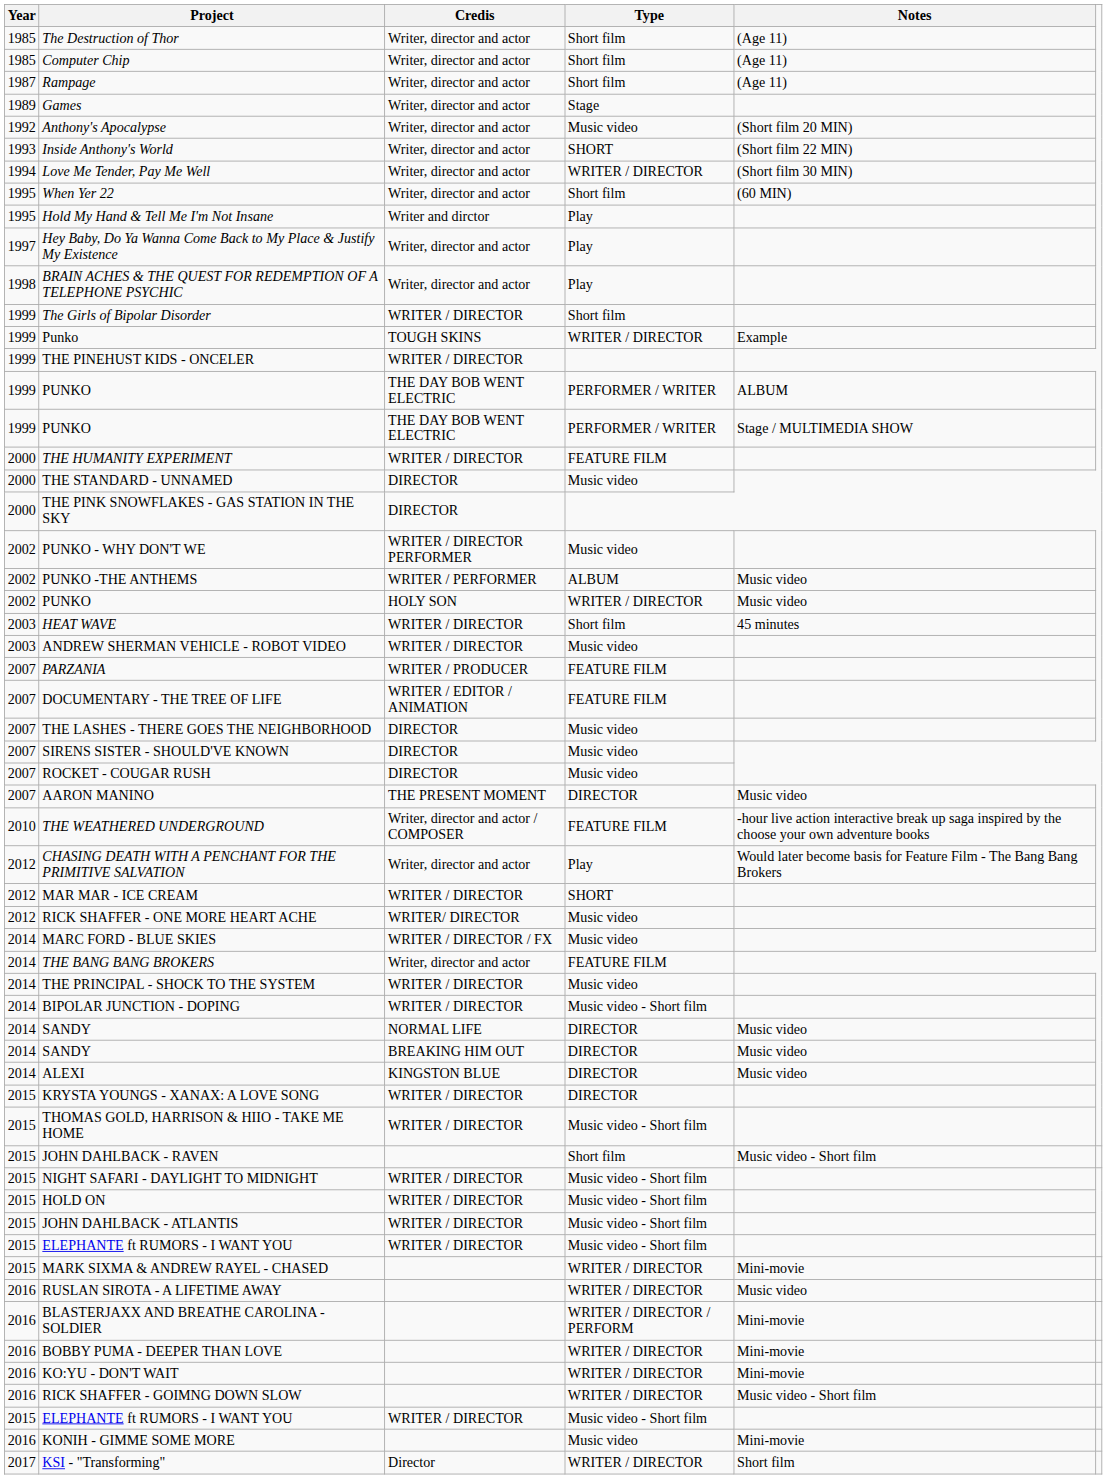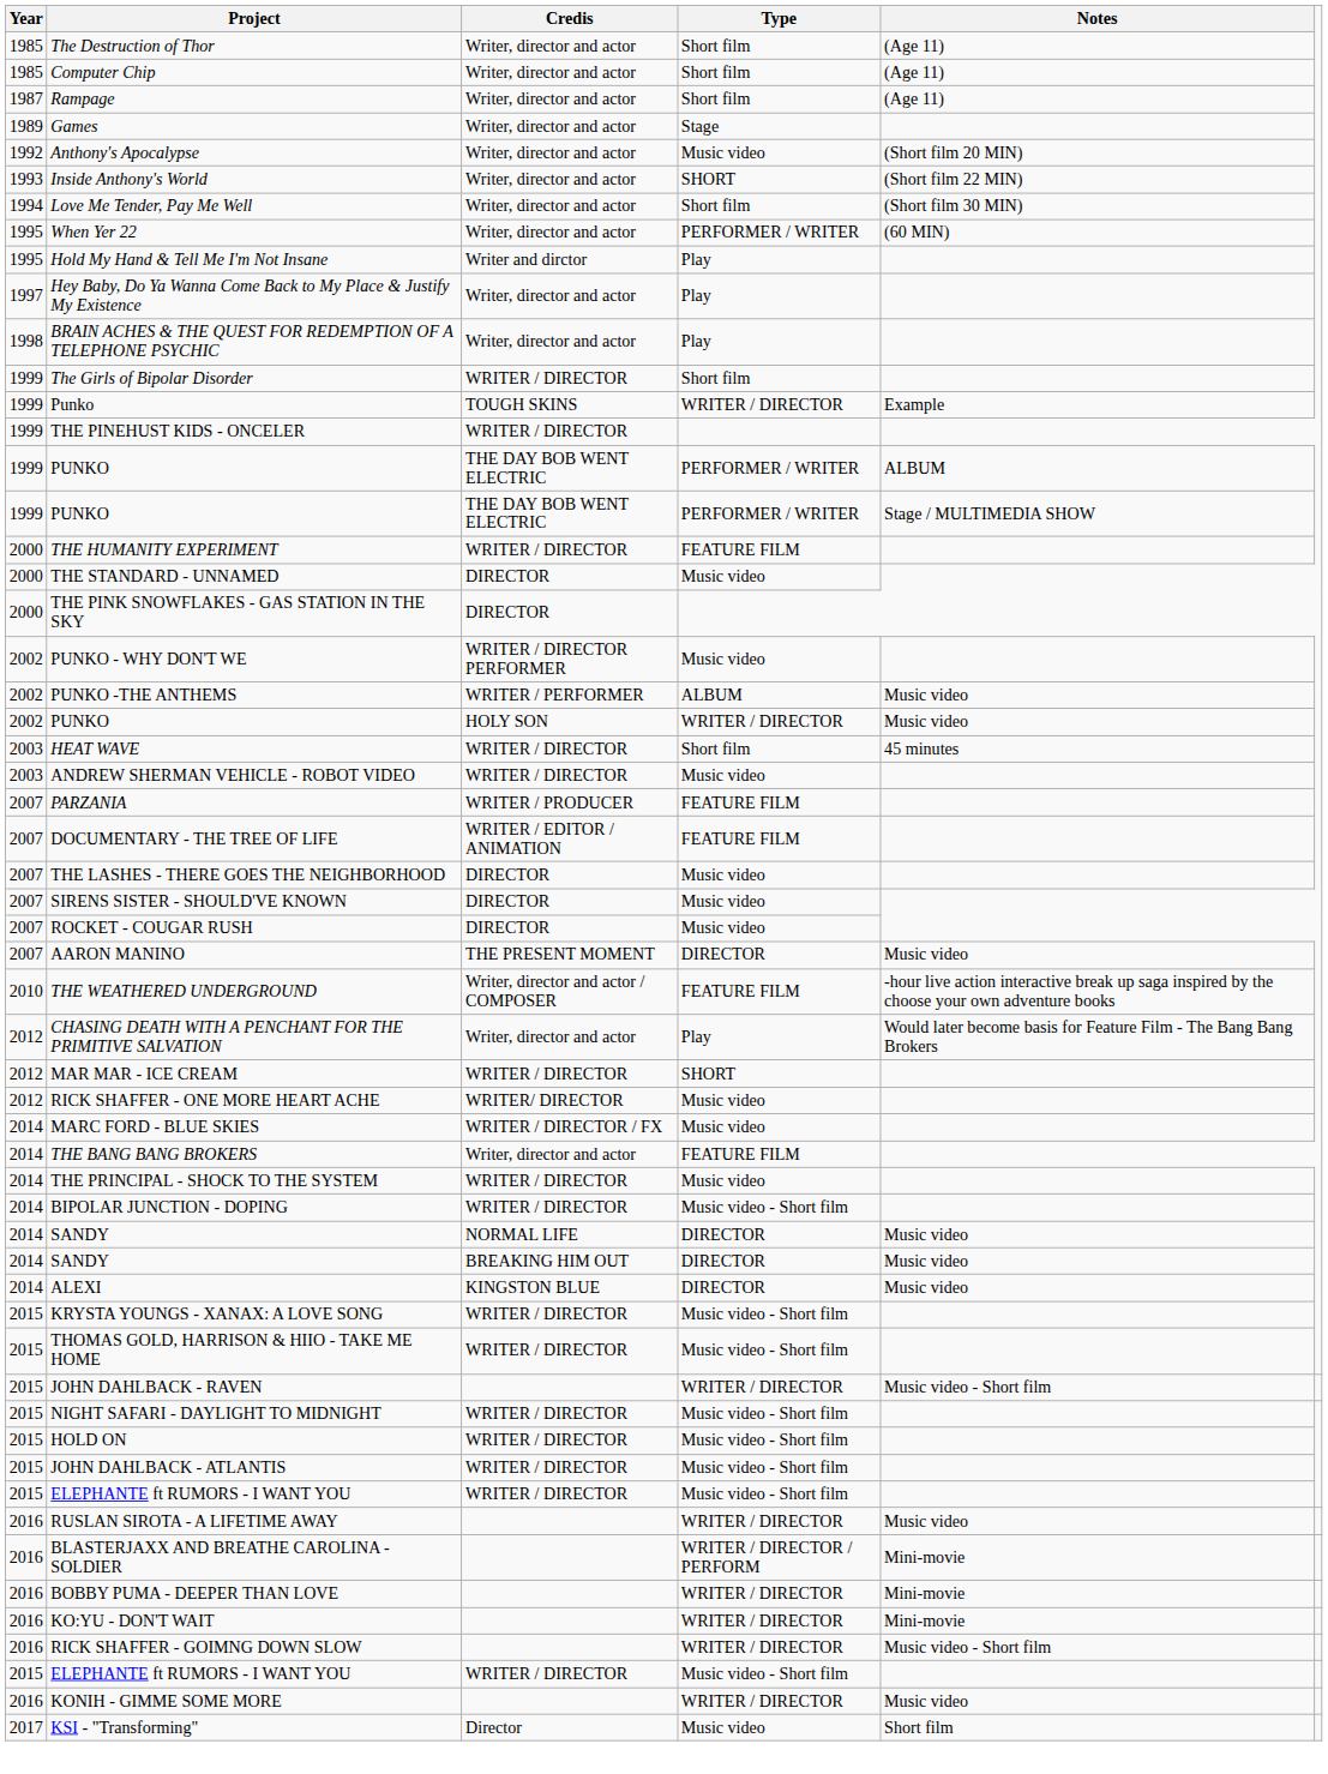Love Me Tender, Pay Me Well | Type: WRITER / DIRECTOR -> Short film
When Yer 22 | Type: Short film -> PERFORMER / WRITER
KRYSTA YOUNGS - XANAX: A LOVE SONG | Type: DIRECTOR -> Music video - Short film
JOHN DAHLBACK - RAVEN | Type: Short film -> WRITER / DIRECTOR
- row: 2015 | MARK SIXMA & ANDREW RAYEL - CHASED | WRITER / DIRECTOR | Mini-movie
KONIH - GIMME SOME MORE | Type: Music video -> WRITER / DIRECTOR
KONIH - GIMME SOME MORE | Notes: Mini-movie -> Music video
KSI - "Transforming" | Type: WRITER / DIRECTOR -> Music video
